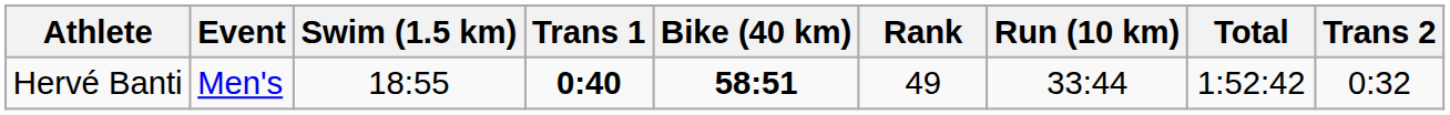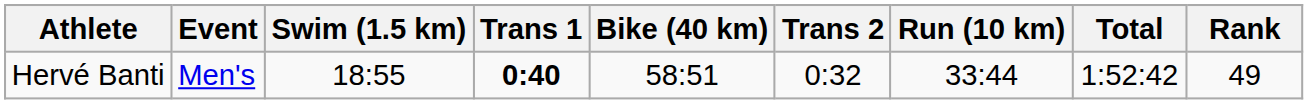columns swapped: Trans 2 <-> Rank
Hervé Banti | Bike (40 km): bold -> normal
